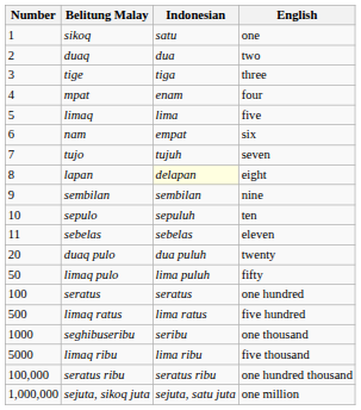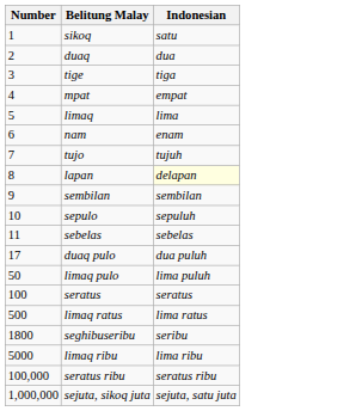- column: English | one | two | three | four | five | six | seven | eight | nine | ten | eleven | twenty | fifty | one hundred | five hundred | one thousand | five thousand | one hundred thousand | one million
mpat | Indonesian: enam -> empat
nam | Indonesian: empat -> enam
duaq pulo | Number: 20 -> 17
seghibuseribu | Number: 1000 -> 1800
